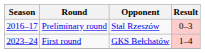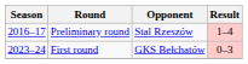Preliminary round | Result: 0–3 -> 1–4
First round | Result: 1–4 -> 0–3
